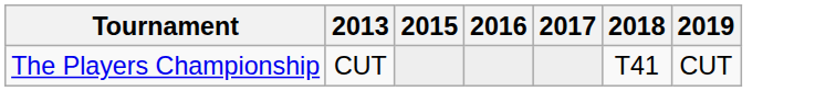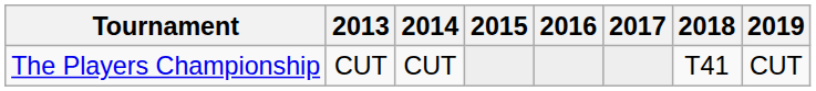+ column: 2014 | CUT
